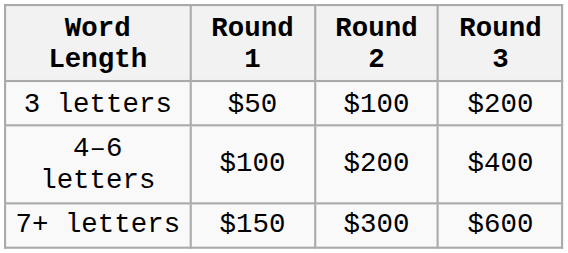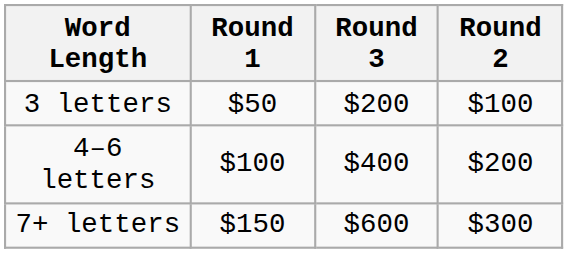columns swapped: Round 2 <-> Round 3
